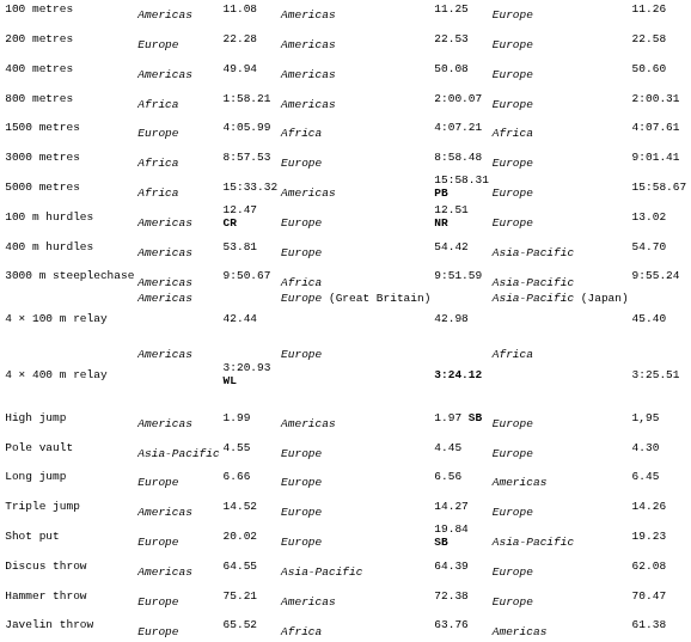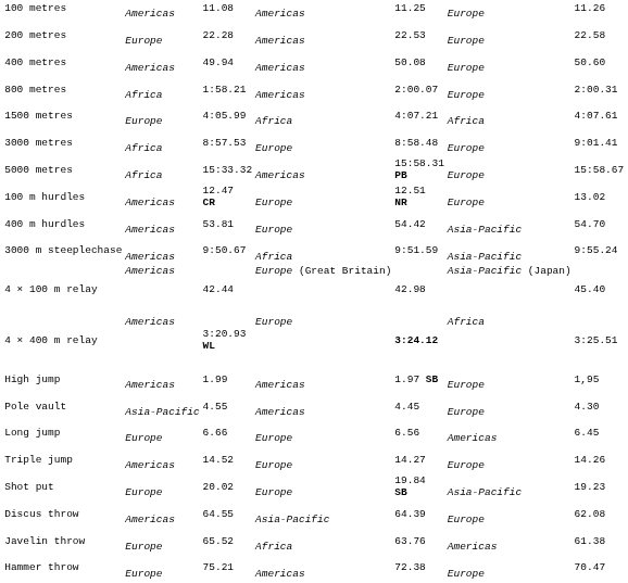Pole vault | column 4: Europe -> Americas
rows swapped: Hammer throw <-> Javelin throw
